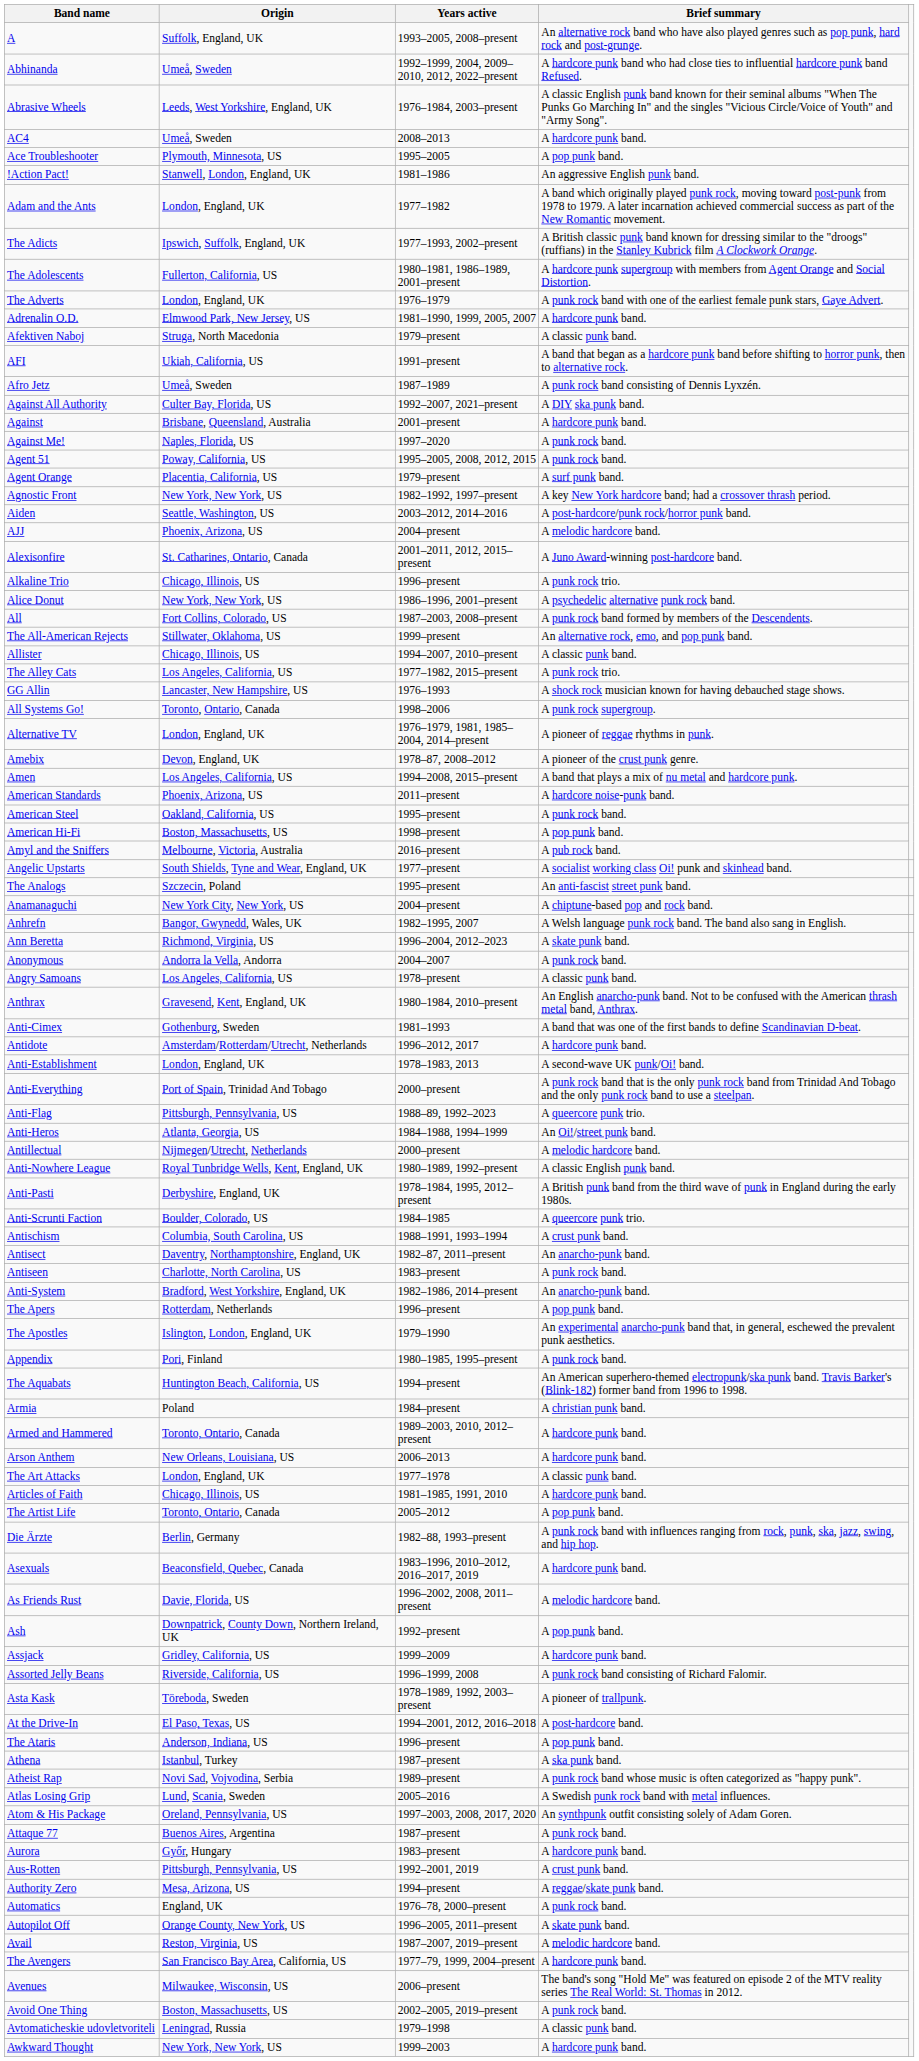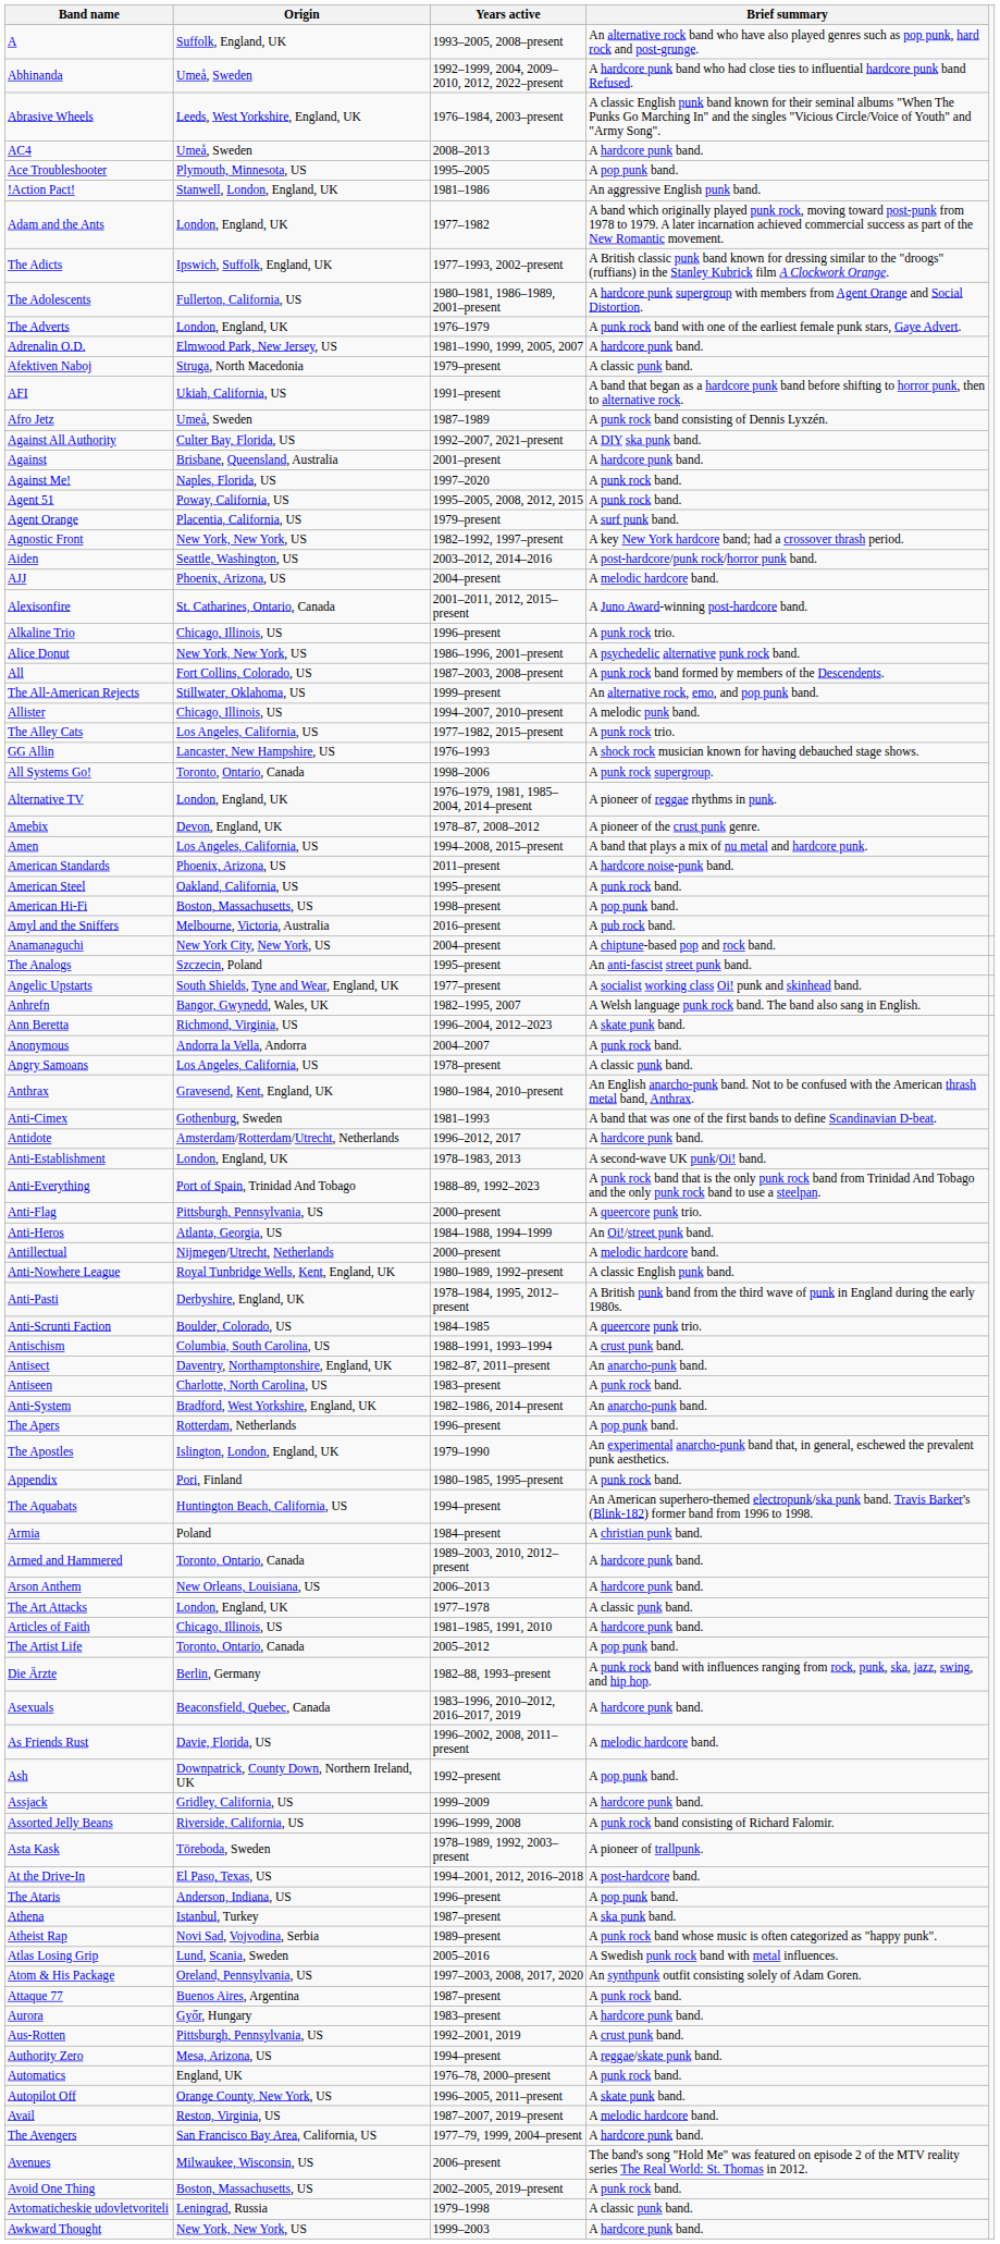Allister | Brief summary: A classic punk band. -> A melodic punk band.
rows swapped: Anamanaguchi <-> Angelic Upstarts
Anti-Everything | Years active: 2000–present -> 1988–89, 1992–2023
Anti-Flag | Years active: 1988–89, 1992–2023 -> 2000–present
